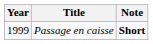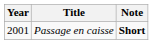Passage en caisse | Year: 1999 -> 2001
